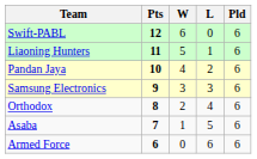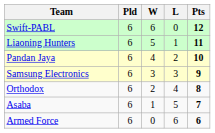columns swapped: Pld <-> Pts
